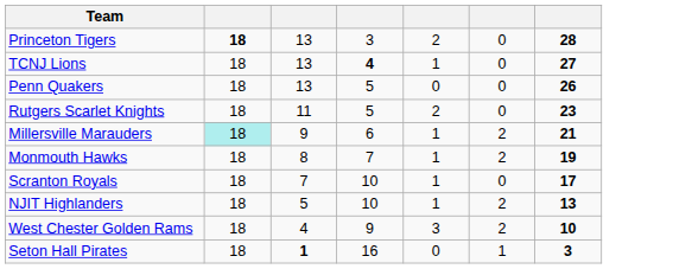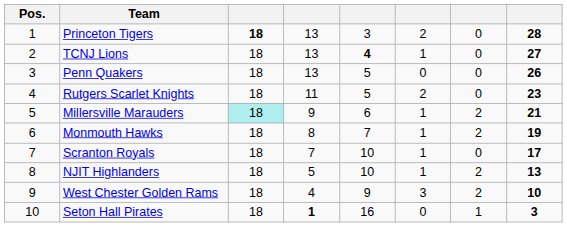+ column: Pos. | 1 | 2 | 3 | 4 | 5 | 6 | 7 | 8 | 9 | 10
